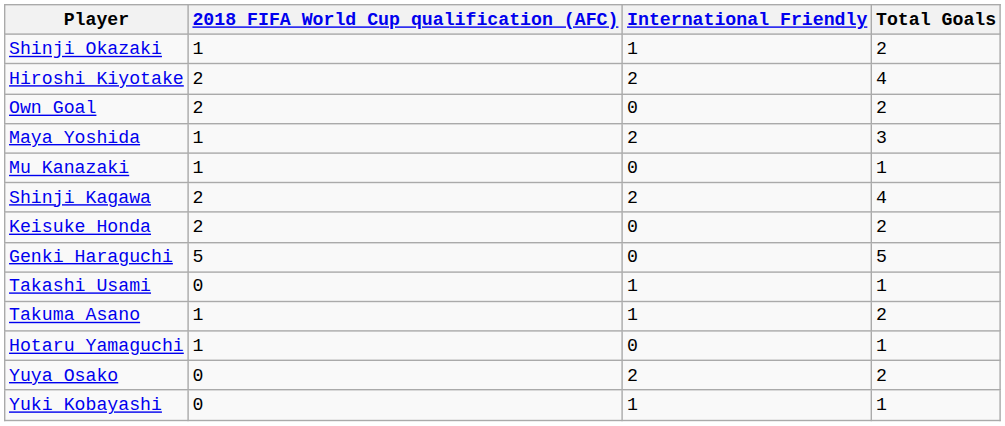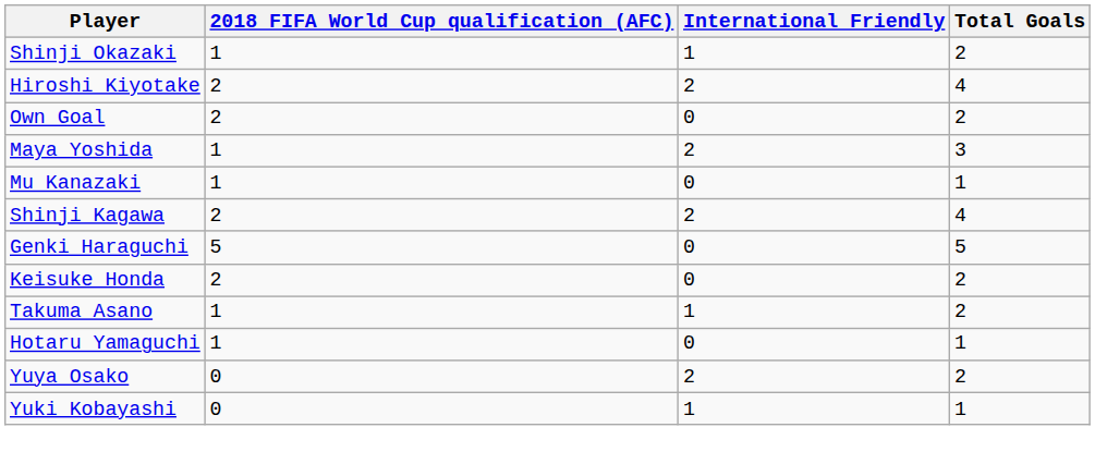rows swapped: Keisuke Honda <-> Genki Haraguchi
- row: Takashi Usami | 0 | 1 | 1
